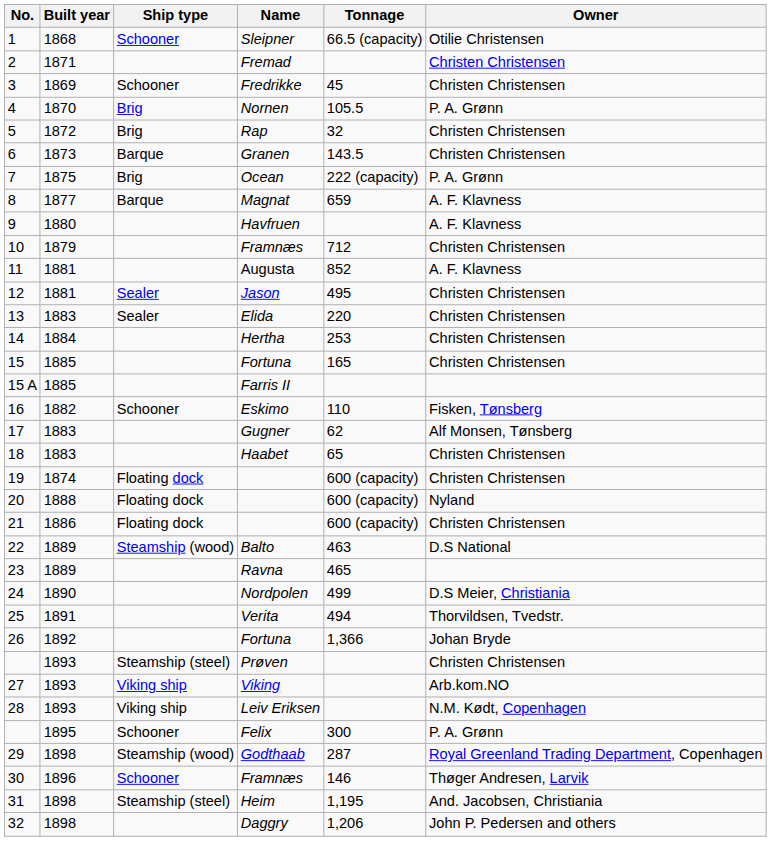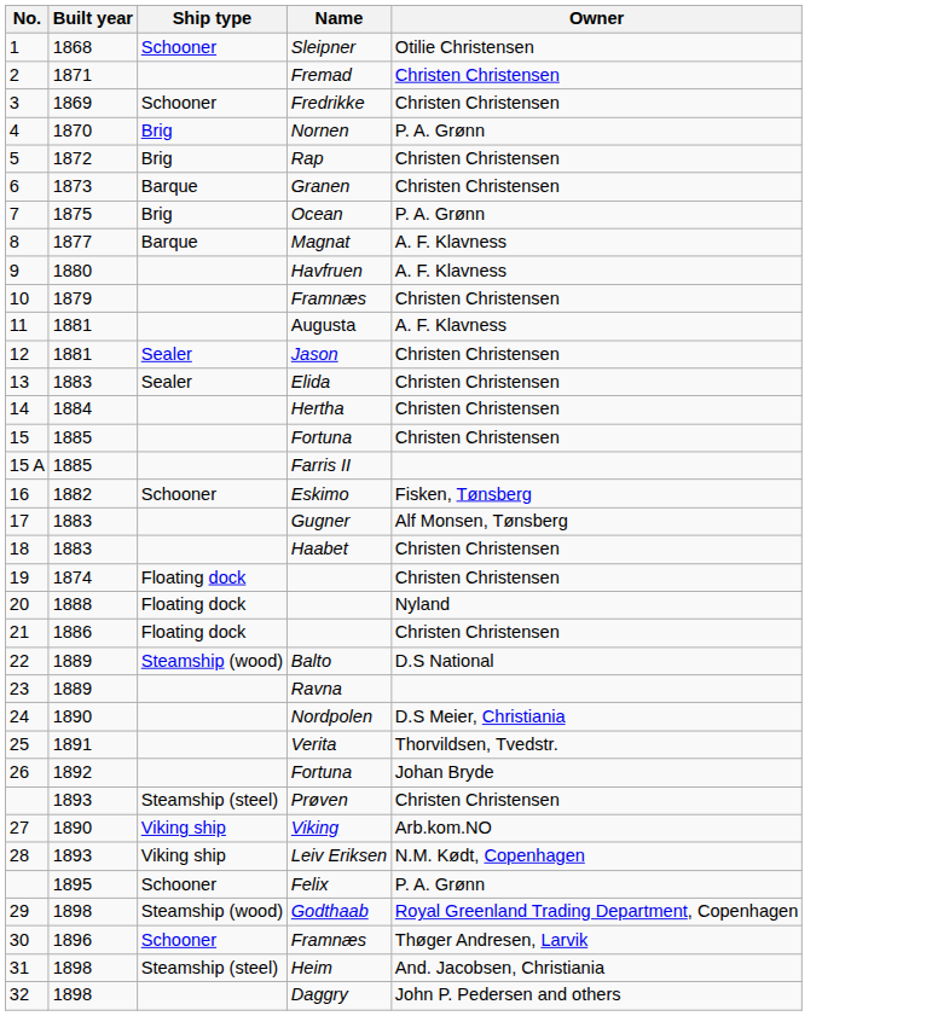- column: Tonnage | 66.5 (capacity) | 45 | 105.5 | 32 | 143.5 | 222 (capacity) | 659 | 712 | 852 | 495 | 220 | 253 | 165 | 110 | 62 | 65 | 600 (capacity) | 600 (capacity) | 600 (capacity) | 463 | 465 | 499 | 494 | 1,366 | 300 | 287 | 146 | 1,195 | 1,206
27 | Built year: 1893 -> 1890
